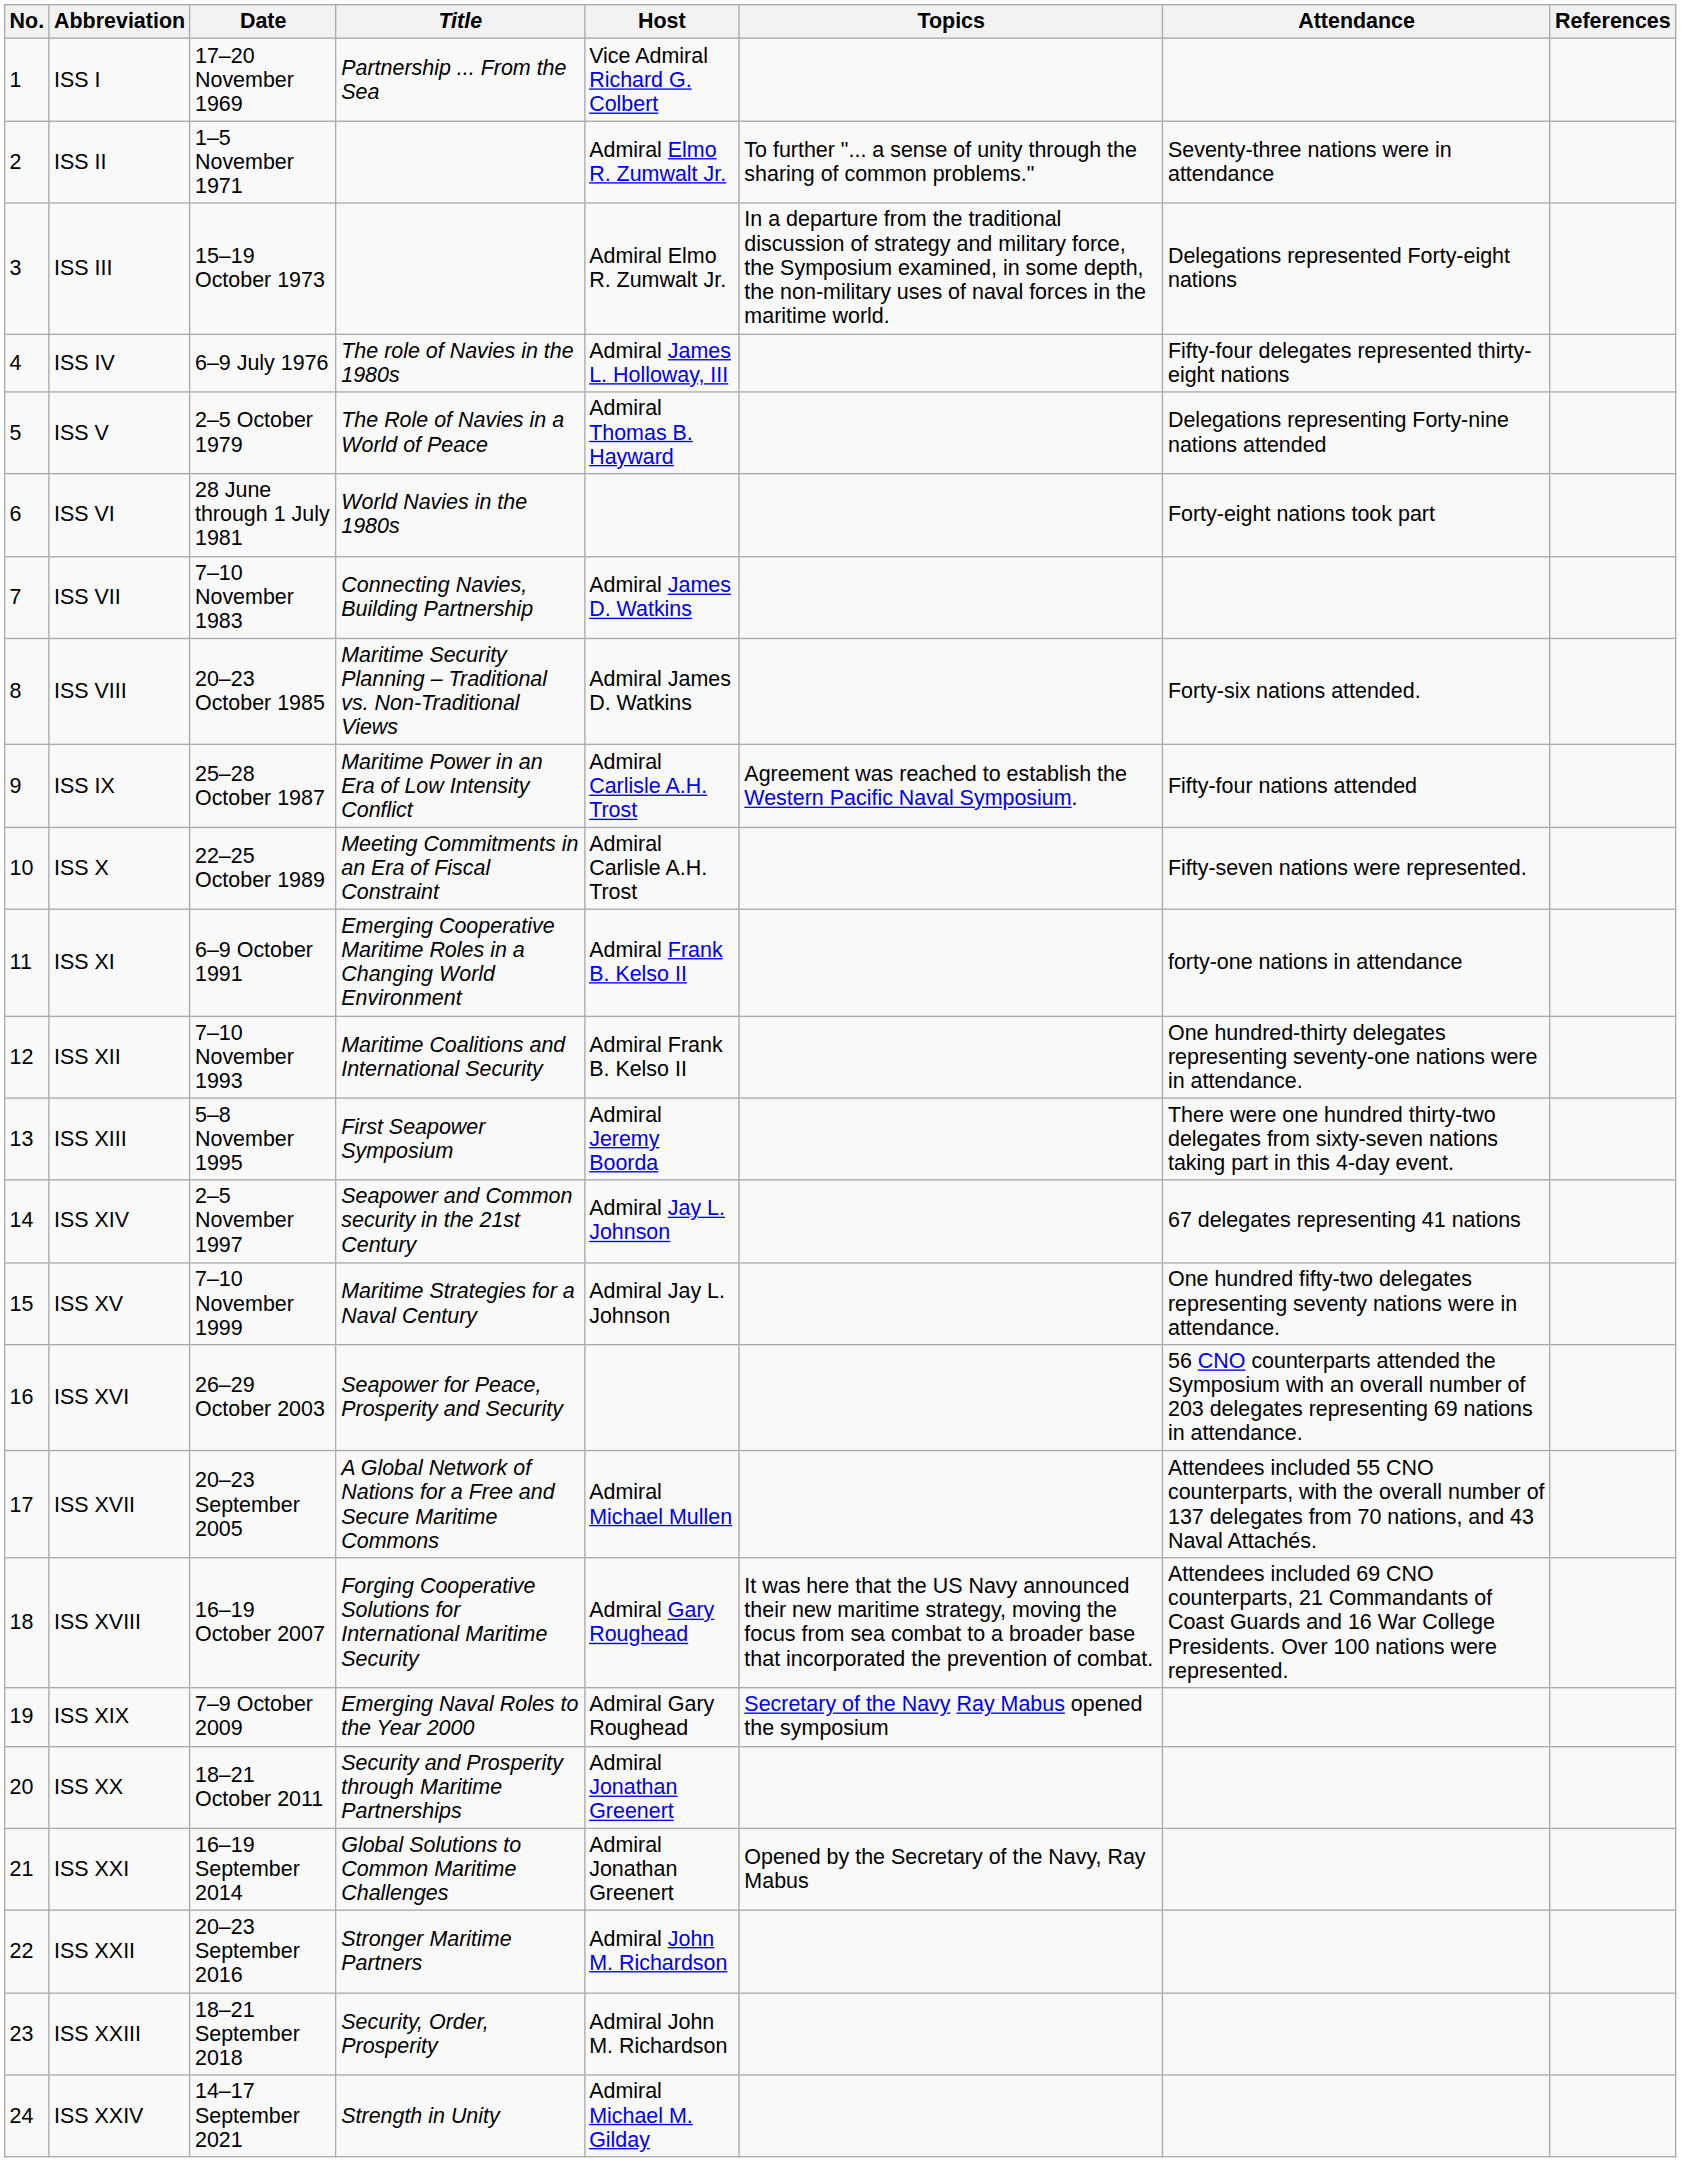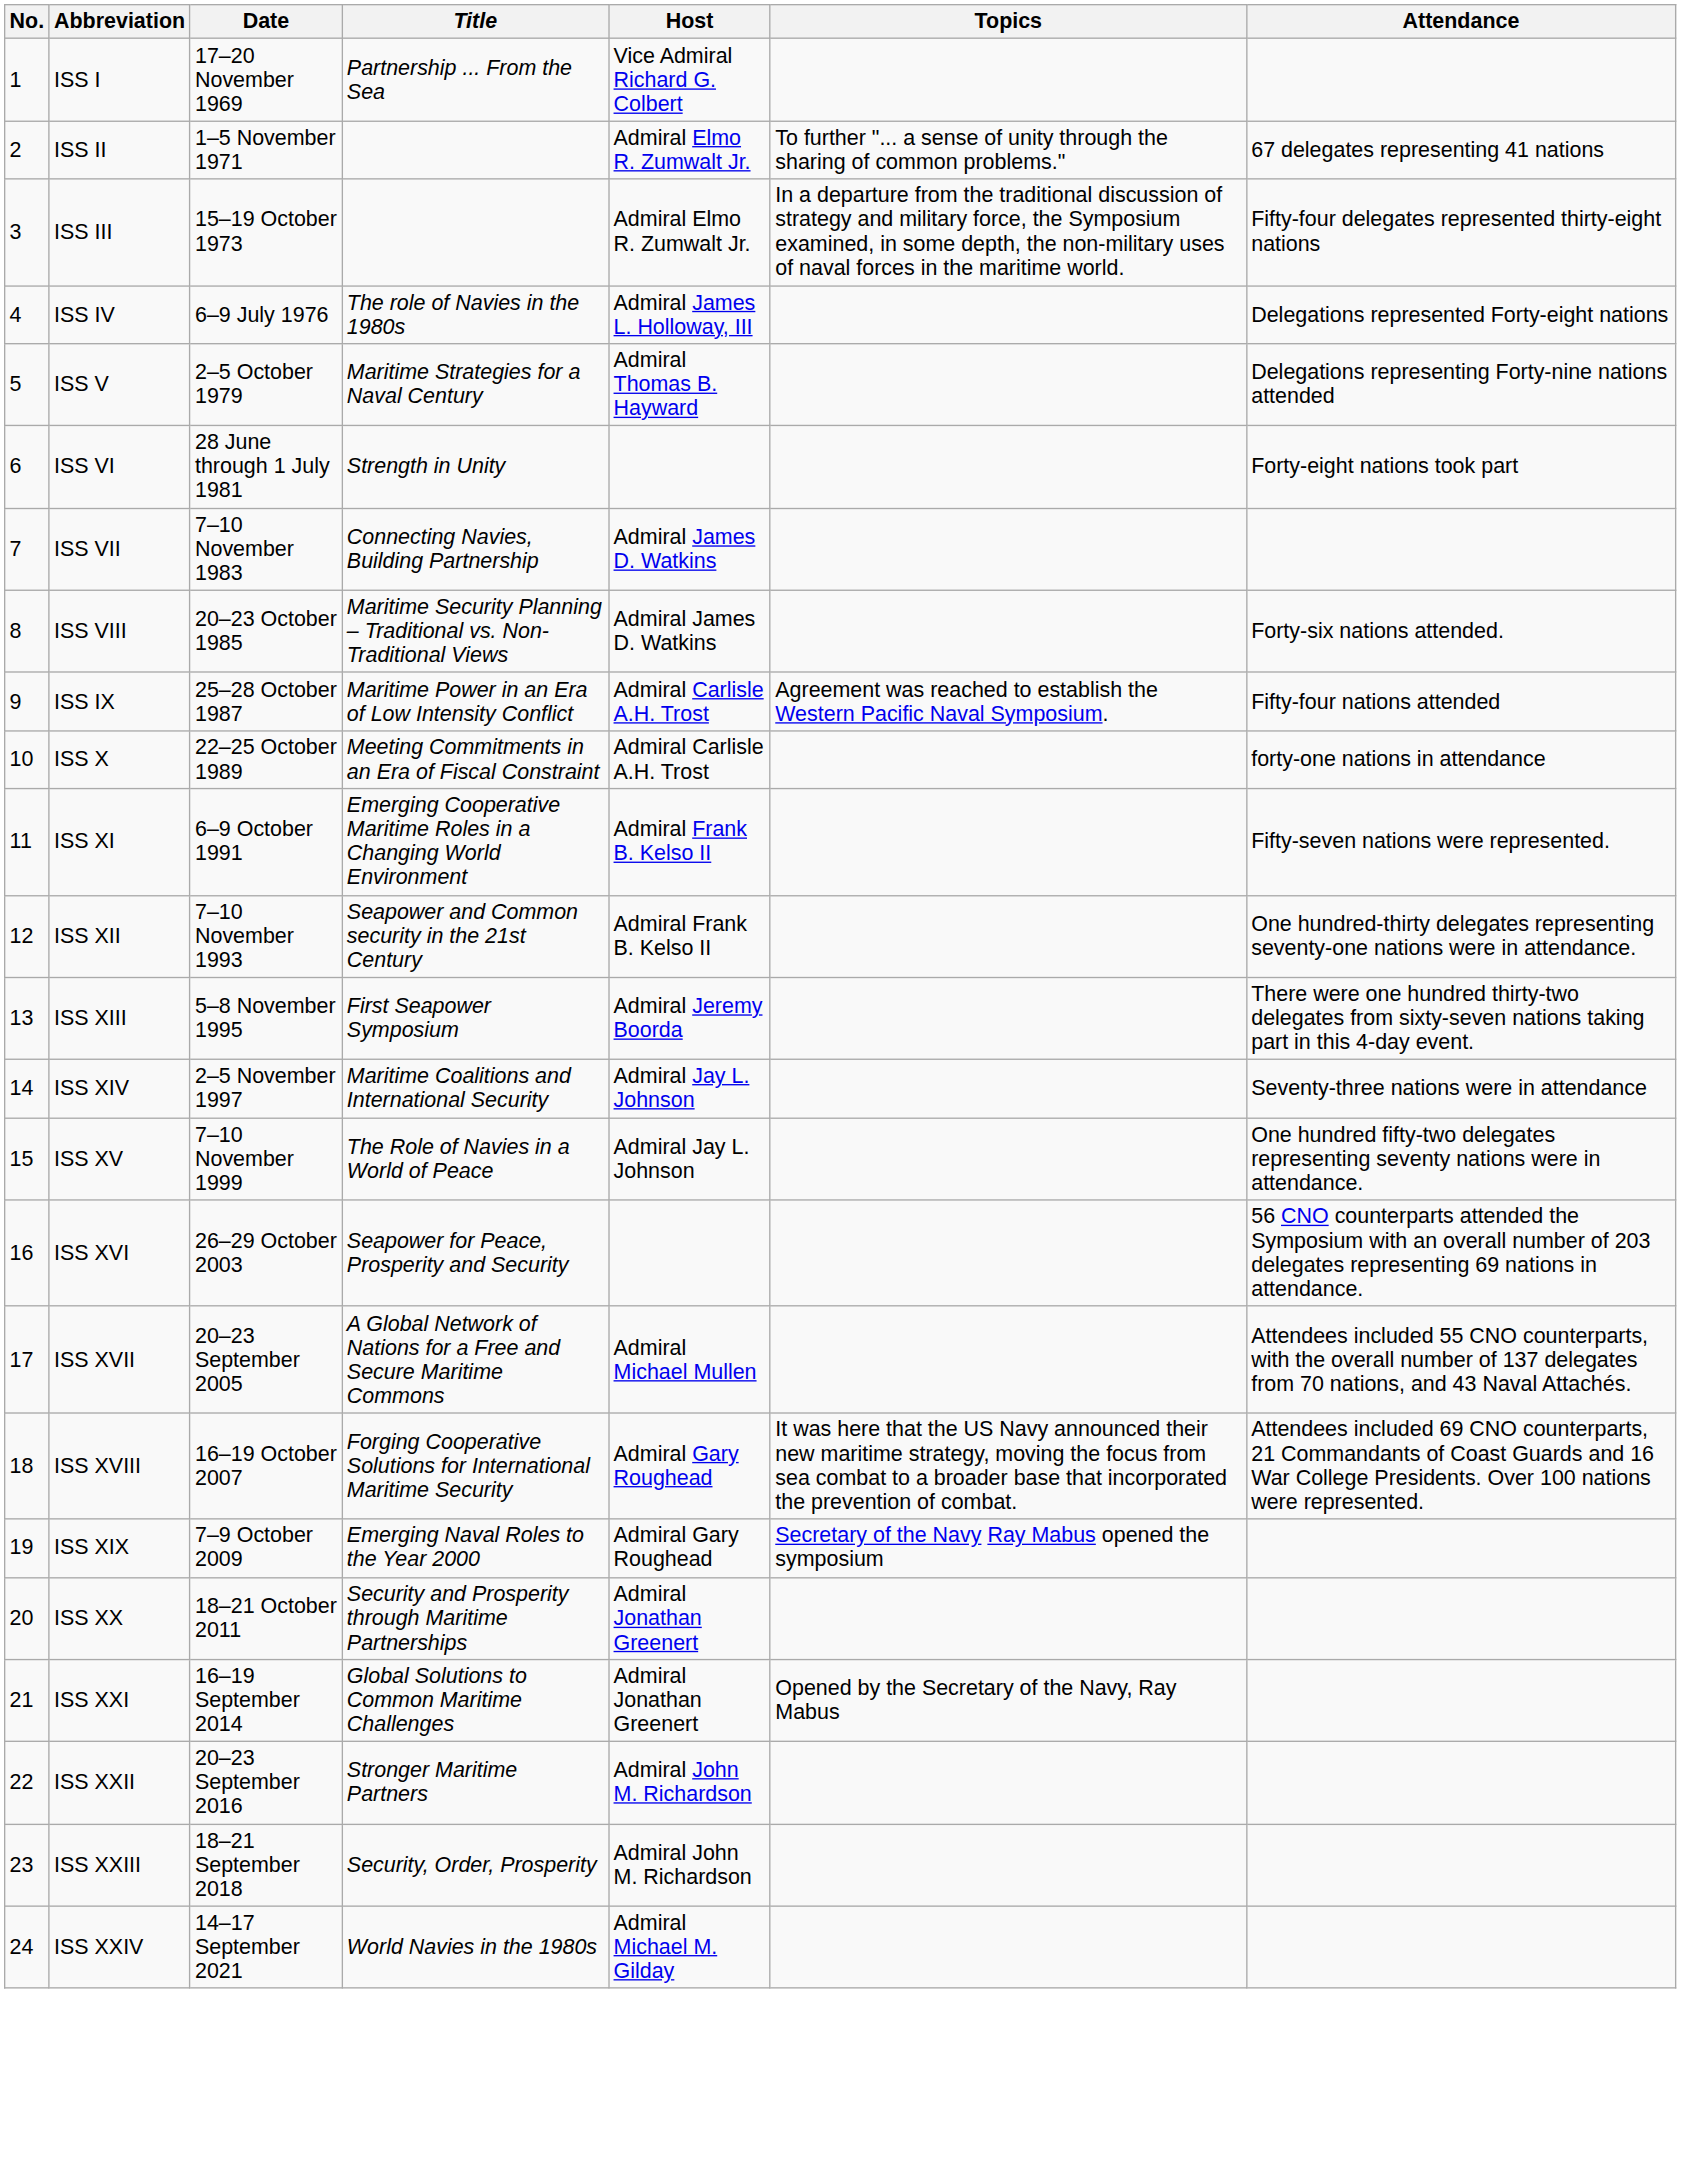- column: References
ISS II | Attendance: Seventy-three nations were in attendance -> 67 delegates representing 41 nations
ISS III | Attendance: Delegations represented Forty-eight nations -> Fifty-four delegates represented thirty-eight nations
ISS IV | Attendance: Fifty-four delegates represented thirty-eight nations -> Delegations represented Forty-eight nations
ISS V | Title: The Role of Navies in a World of Peace -> Maritime Strategies for a Naval Century
ISS VI | Title: World Navies in the 1980s -> Strength in Unity
ISS X | Attendance: Fifty-seven nations were represented. -> forty-one nations in attendance
ISS XI | Attendance: forty-one nations in attendance -> Fifty-seven nations were represented.
ISS XII | Title: Maritime Coalitions and International Security -> Seapower and Common security in the 21st Century
ISS XIV | Title: Seapower and Common security in the 21st Century -> Maritime Coalitions and International Security
ISS XIV | Attendance: 67 delegates representing 41 nations -> Seventy-three nations were in attendance
ISS XV | Title: Maritime Strategies for a Naval Century -> The Role of Navies in a World of Peace
ISS XXIV | Title: Strength in Unity -> World Navies in the 1980s
